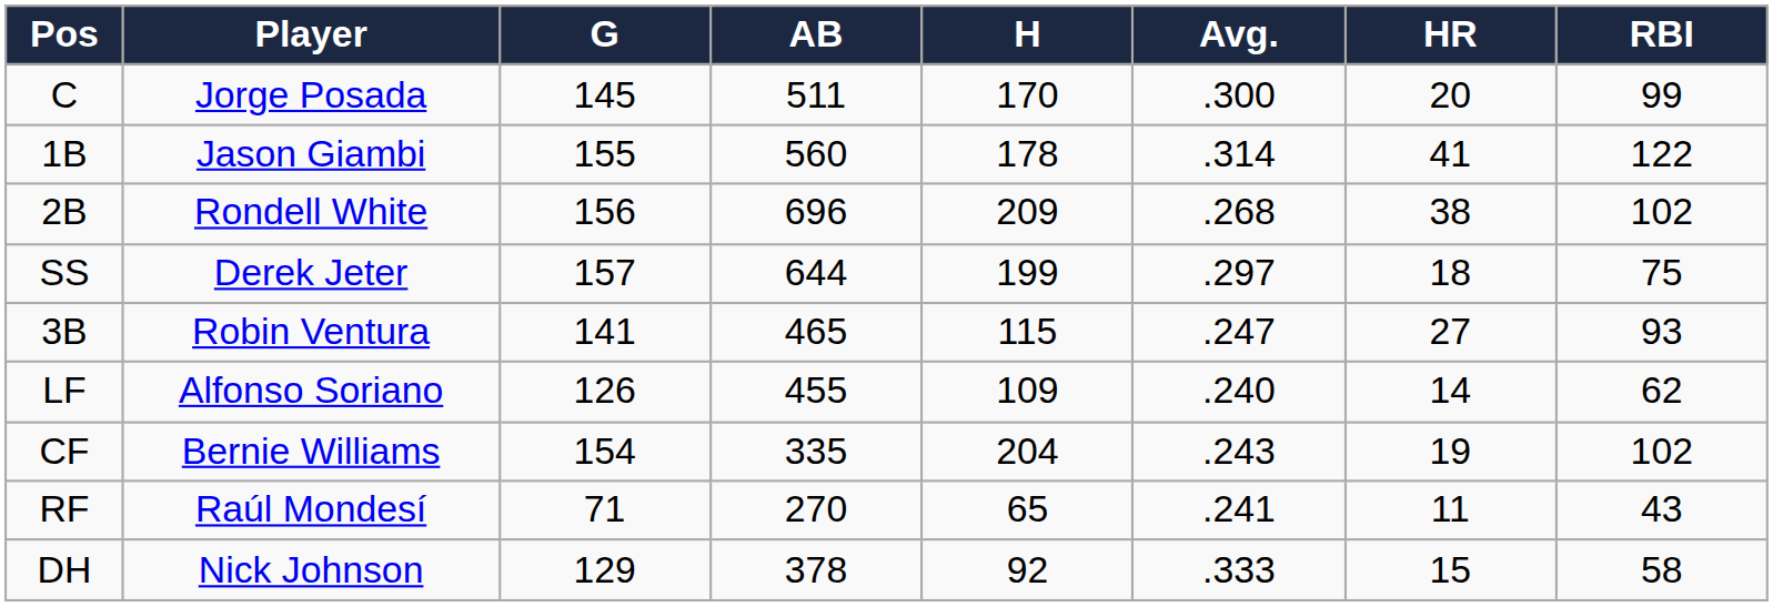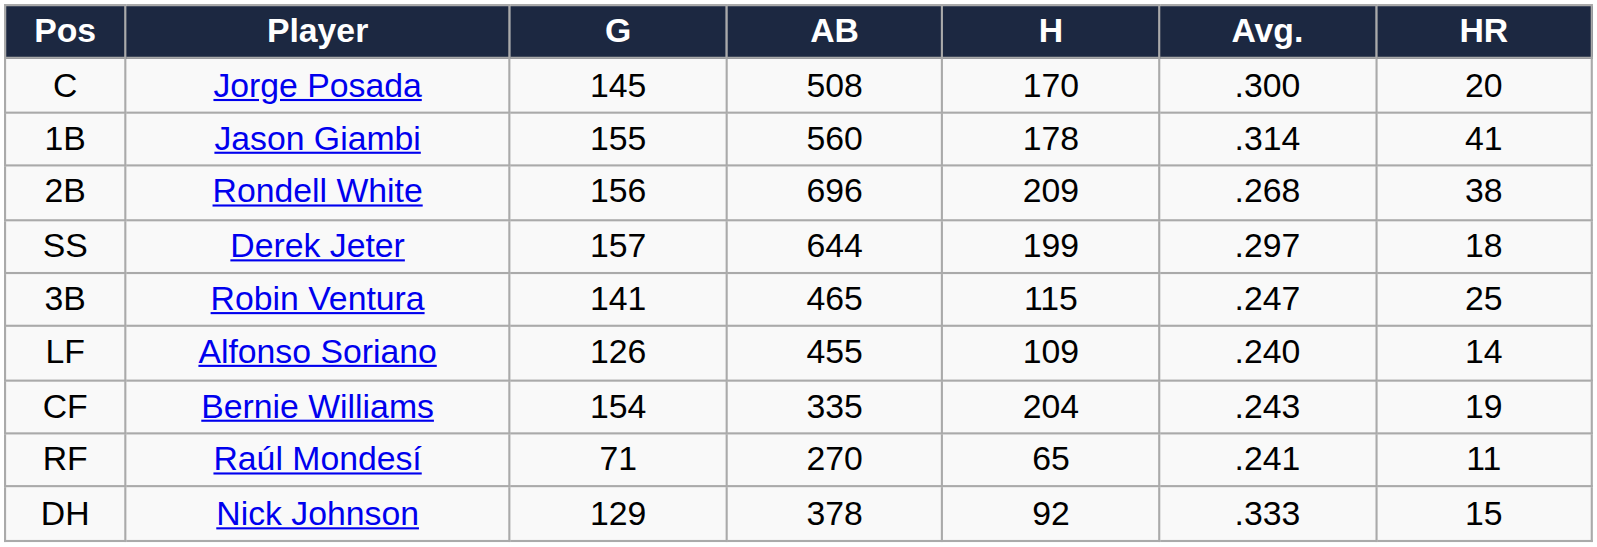- column: RBI | 99 | 122 | 102 | 75 | 93 | 62 | 102 | 43 | 58
C | AB: 511 -> 508
3B | HR: 27 -> 25
